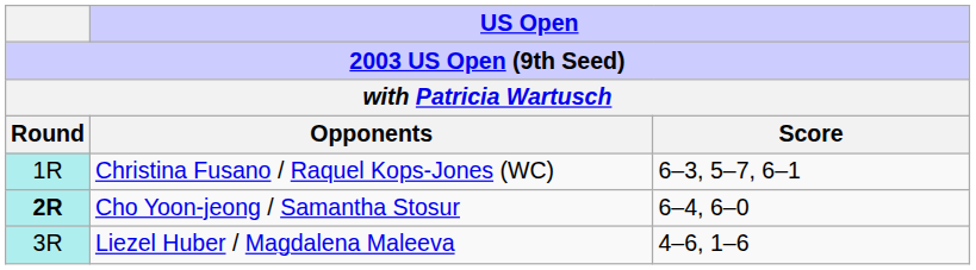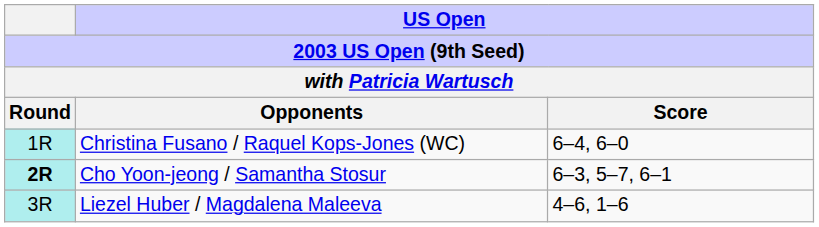Christina Fusano / Raquel Kops-Jones (WC) | US Open / Score: 6–3, 5–7, 6–1 -> 6–4, 6–0
Cho Yoon-jeong / Samantha Stosur | US Open / Score: 6–4, 6–0 -> 6–3, 5–7, 6–1
